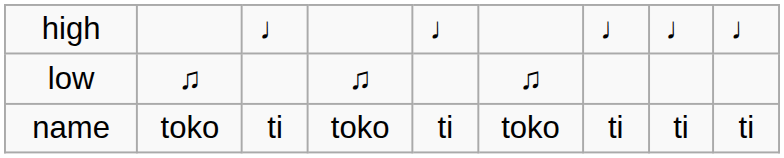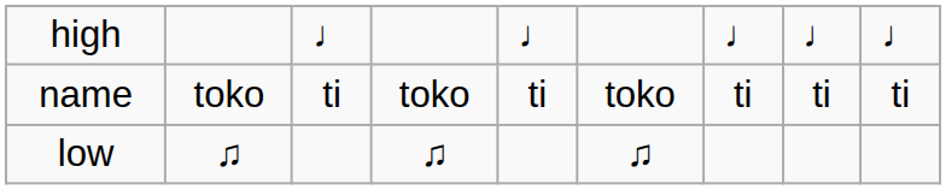rows swapped: low <-> name
